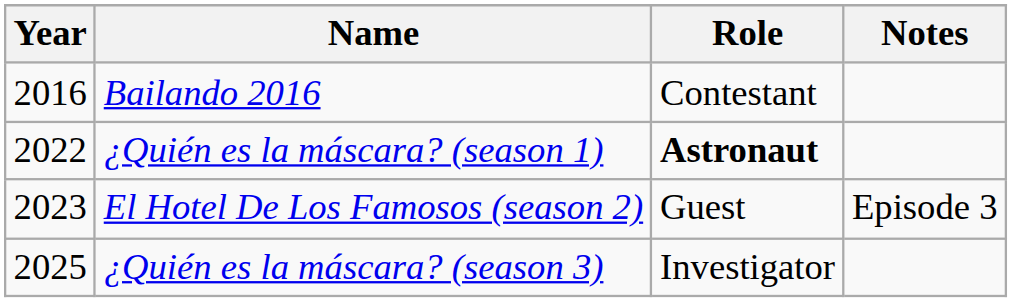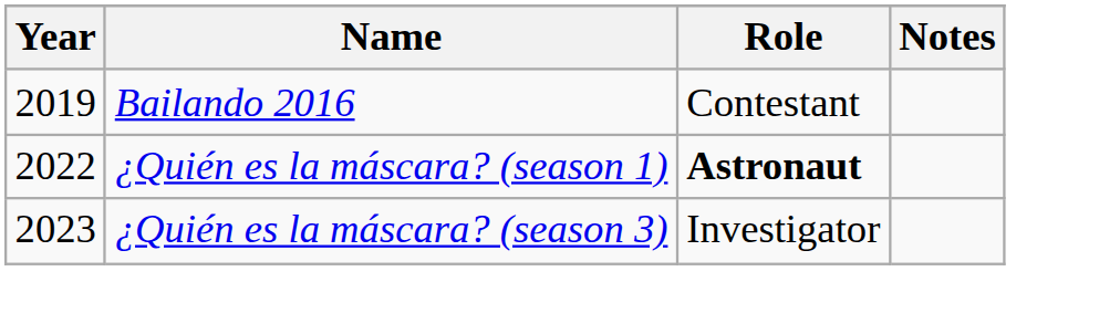Bailando 2016 | Year: 2016 -> 2019
- row: 2023 | El Hotel De Los Famosos (season 2) | Guest | Episode 3
¿Quién es la máscara? (season 3) | Year: 2025 -> 2023
